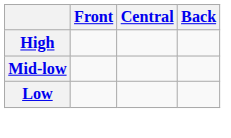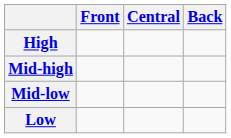+ row: Mid-high
